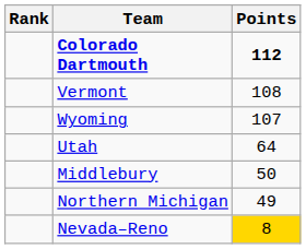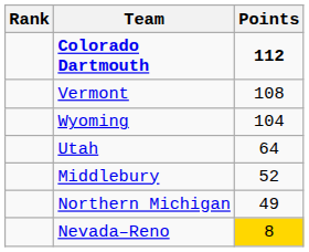Wyoming | Points: 107 -> 104
Middlebury | Points: 50 -> 52
